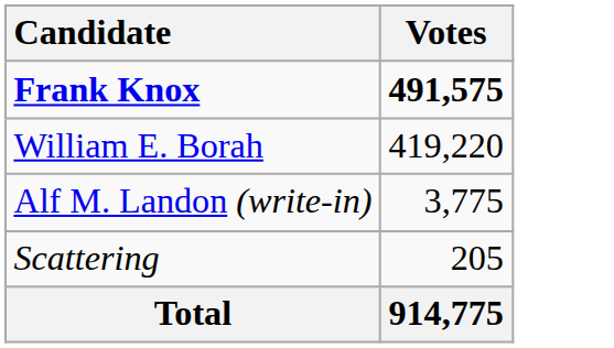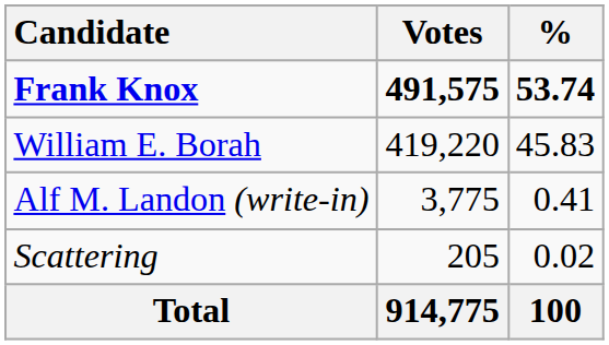+ column: % | 53.74 | 45.83 | 0.41 | 0.02 | 100
